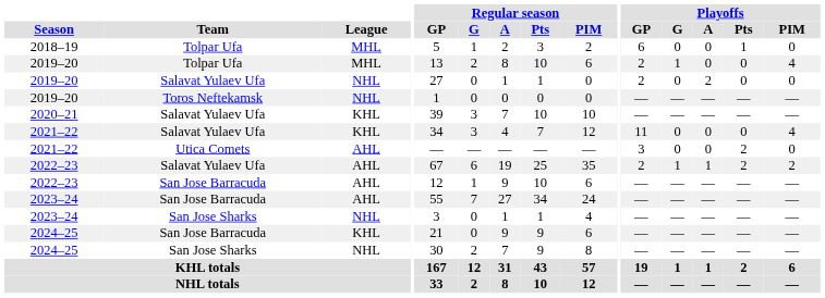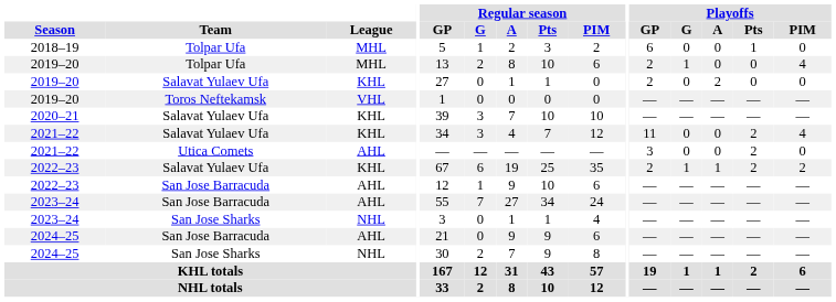2019–20 / Salavat Yulaev Ufa | League: NHL -> KHL
2019–20 / Toros Neftekamsk | League: NHL -> VHL
2021–22 / Salavat Yulaev Ufa | Playoffs / Pts: 0 -> 2
2022–23 / Salavat Yulaev Ufa | League: AHL -> KHL
2024–25 / San Jose Barracuda | League: KHL -> AHL
